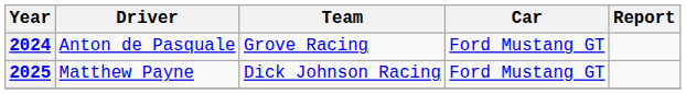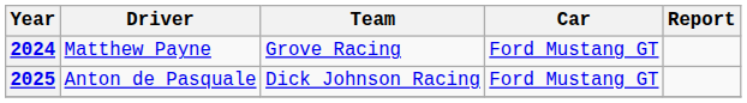2024 | Driver: Anton de Pasquale -> Matthew Payne
2025 | Driver: Matthew Payne -> Anton de Pasquale
